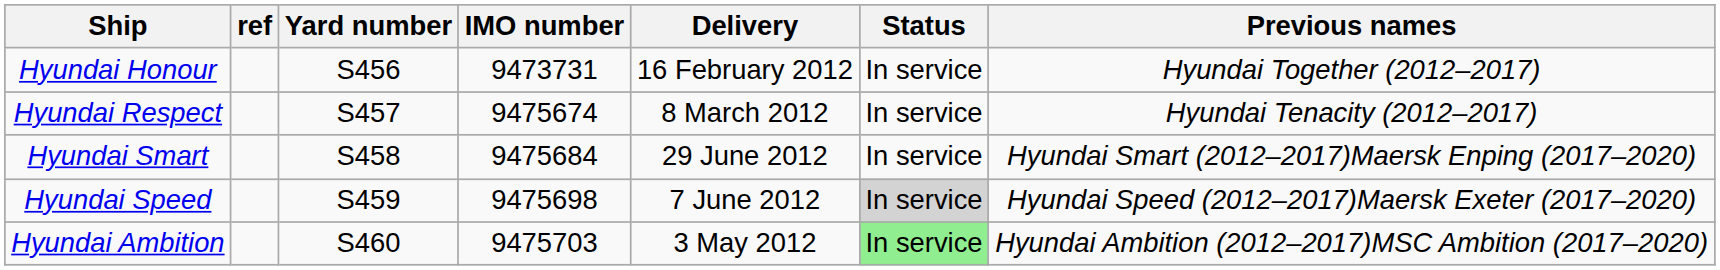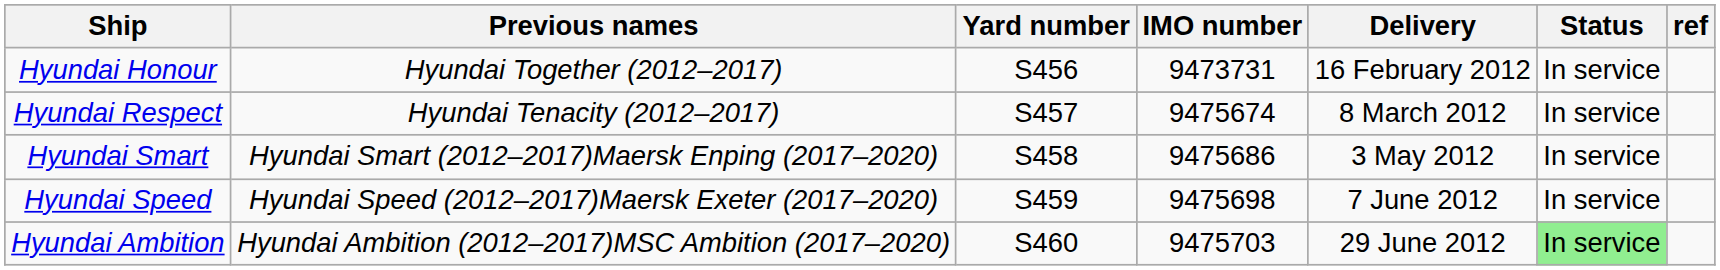columns swapped: Previous names <-> ref
Hyundai Smart | IMO number: 9475684 -> 9475686
Hyundai Smart | Delivery: 29 June 2012 -> 3 May 2012
Hyundai Speed | Status: lightgrey background -> no background
Hyundai Ambition | Delivery: 3 May 2012 -> 29 June 2012
